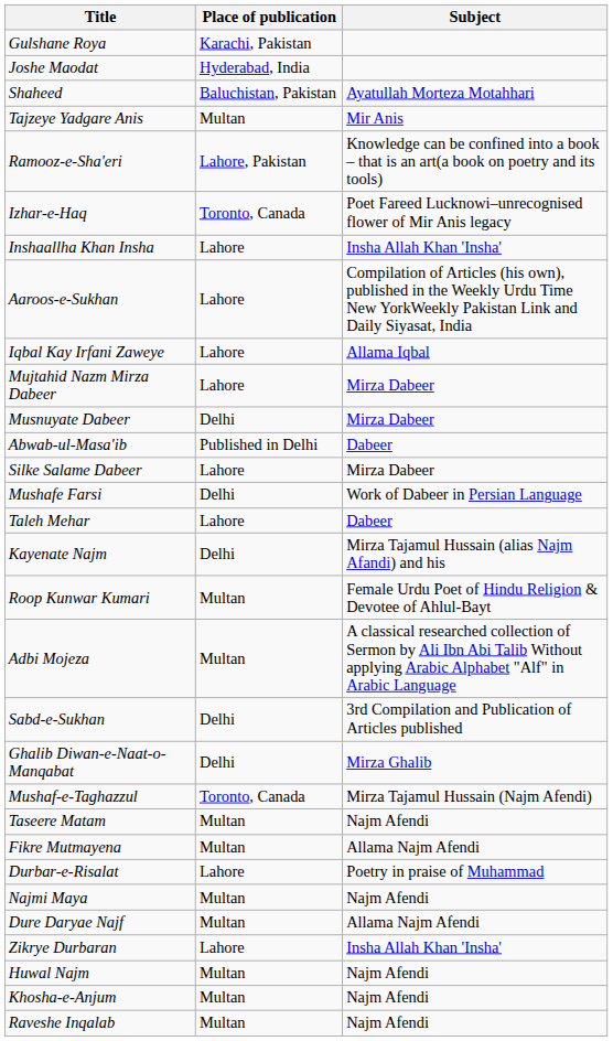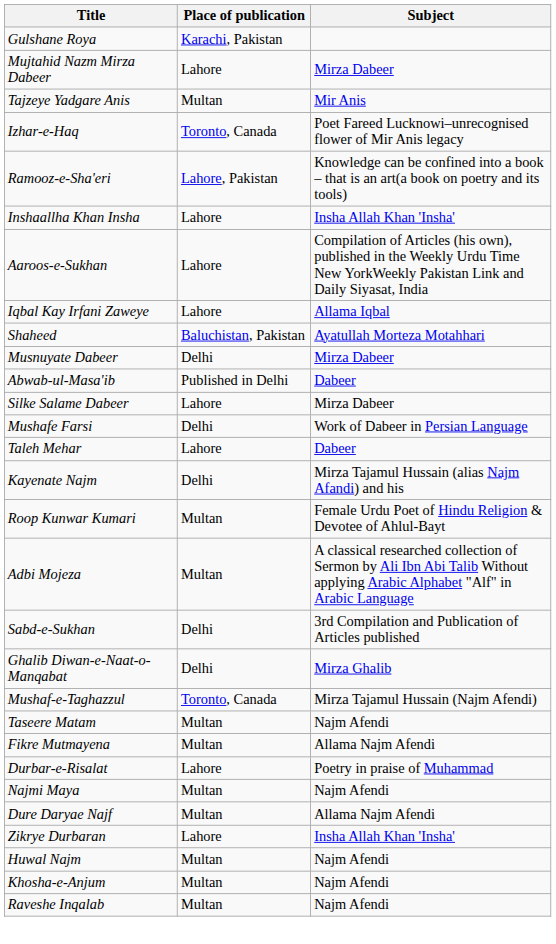- row: Joshe Maodat | Hyderabad, India
rows swapped: Shaheed <-> Mujtahid Nazm Mirza Dabeer
rows swapped: Ramooz-e-Sha'eri <-> Izhar-e-Haq
